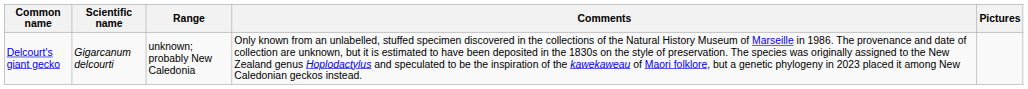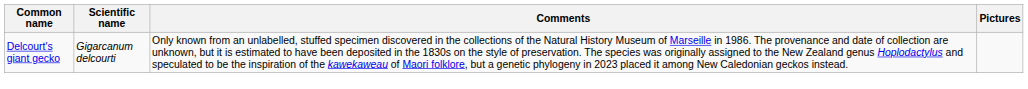- column: Range | unknown; probably New Caledonia
